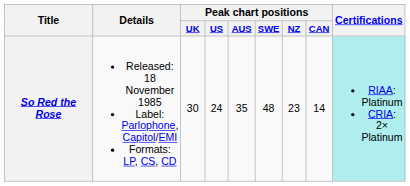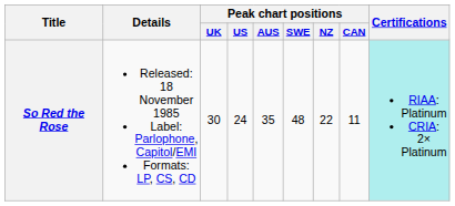So Red the Rose | Peak chart positions / NZ: 23 -> 22
So Red the Rose | Peak chart positions / CAN: 14 -> 11
